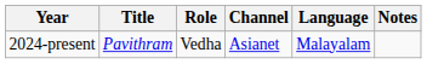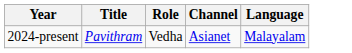- column: Notes
